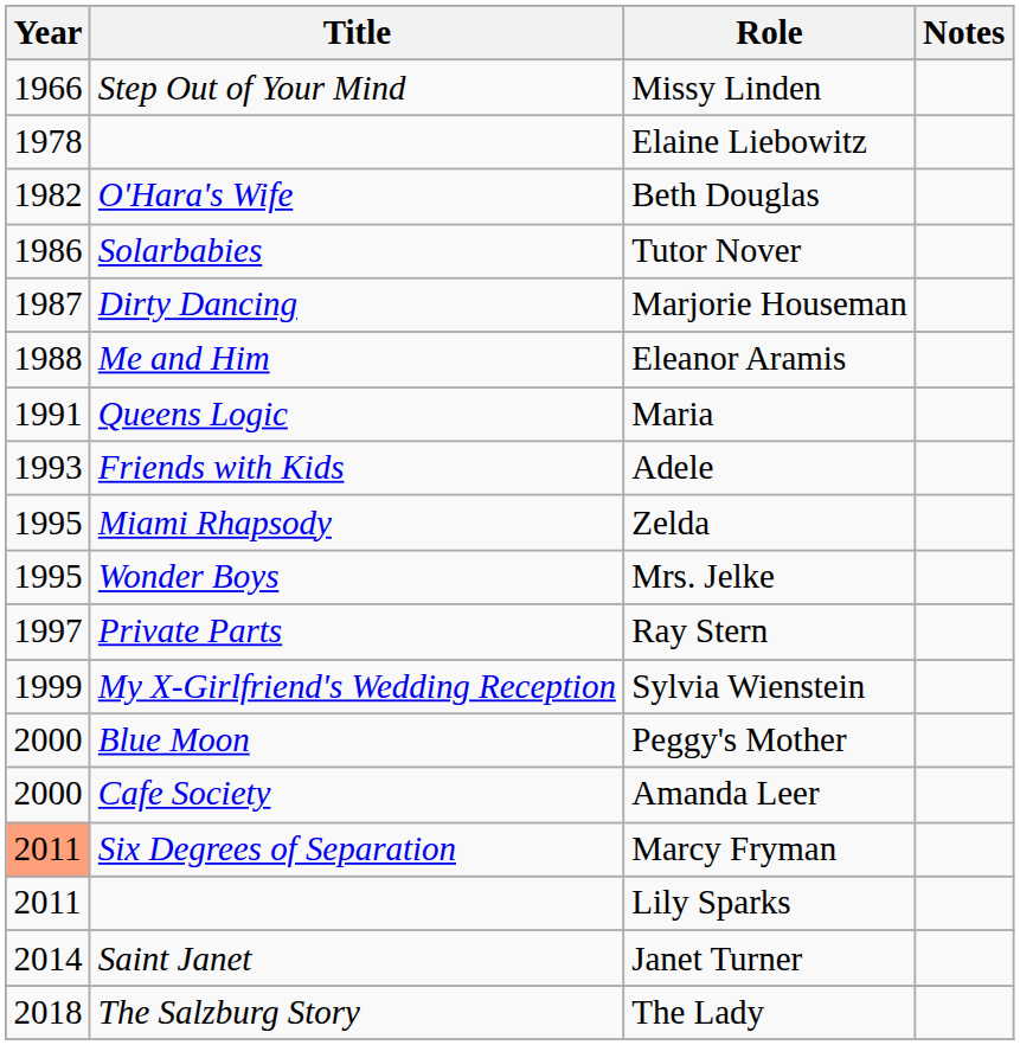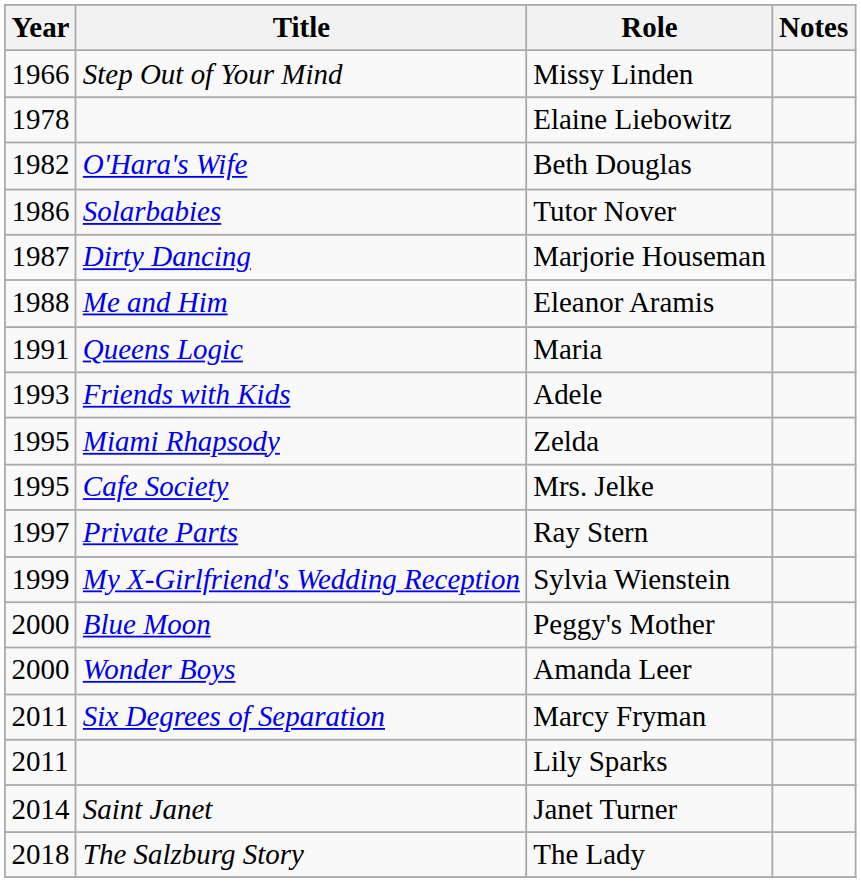Mrs. Jelke | Title: Wonder Boys -> Cafe Society
Amanda Leer | Title: Cafe Society -> Wonder Boys
Marcy Fryman | Year: lightsalmon background -> no background
